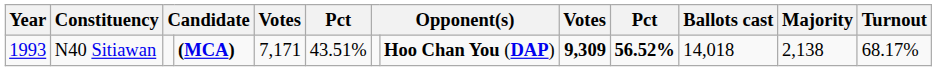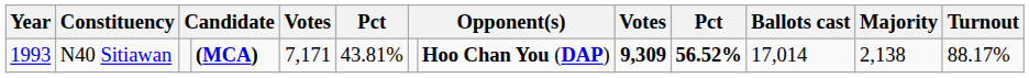N40 Sitiawan | column 6: 43.51% -> 43.81%
N40 Sitiawan | Ballots cast: 14,018 -> 17,014
N40 Sitiawan | Turnout: 68.17% -> 88.17%
